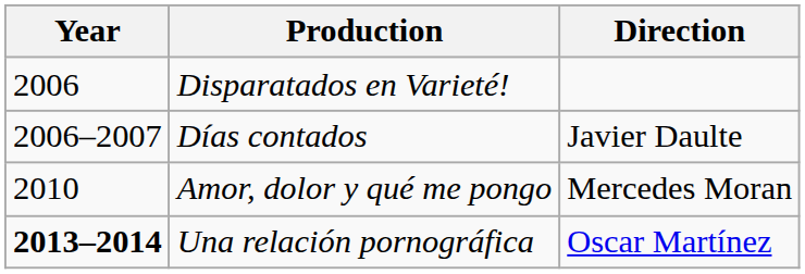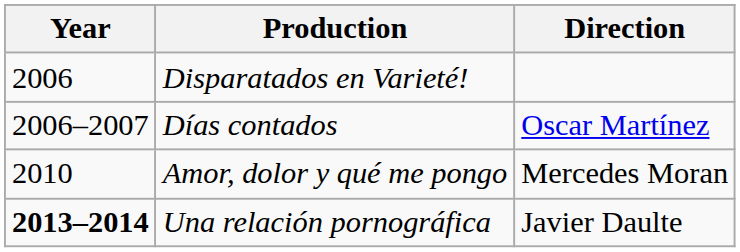Días contados | Direction: Javier Daulte -> Oscar Martínez
Una relación pornográfica | Direction: Oscar Martínez -> Javier Daulte
